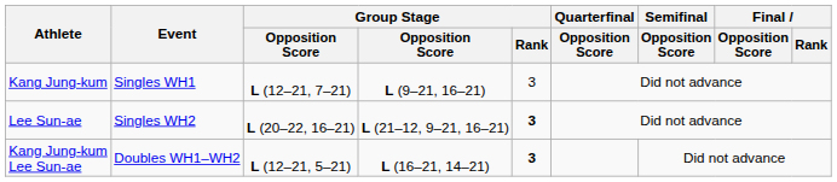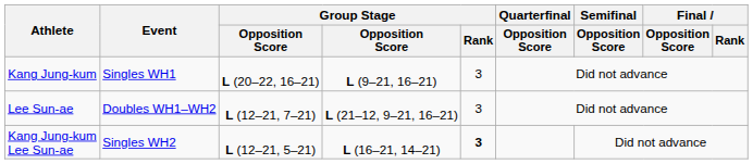Kang Jung-kum | column 3: L (12–21, 7–21) -> L (20–22, 16–21)
Lee Sun-ae | Event: Singles WH2 -> Doubles WH1–WH2
Lee Sun-ae | column 3: L (20–22, 16–21) -> L (12–21, 7–21)
Lee Sun-ae | Group Stage / Rank: bold -> normal
Kang Jung-kum Lee Sun-ae | Event: Doubles WH1–WH2 -> Singles WH2
